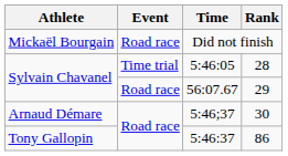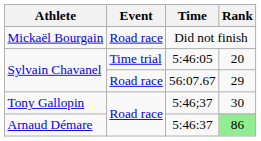5:46:05 | Rank: 28 -> 20
5:46;37 | Athlete: Arnaud Démare -> Tony Gallopin
5:46:37 | Athlete: Tony Gallopin -> Arnaud Démare
5:46:37 | Rank: no background -> lightgreen background
